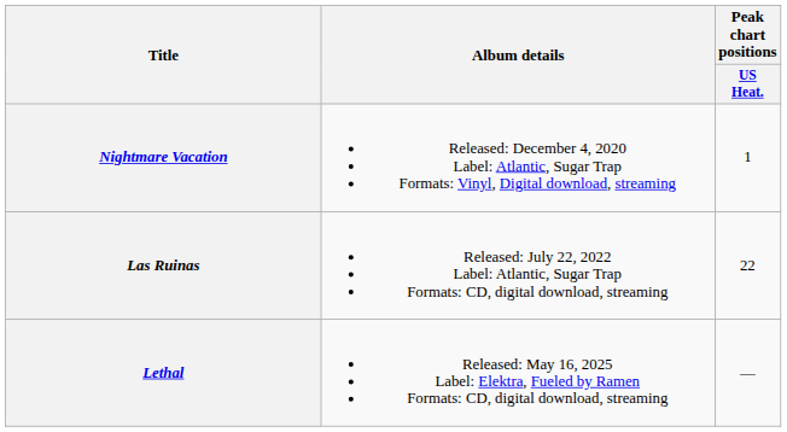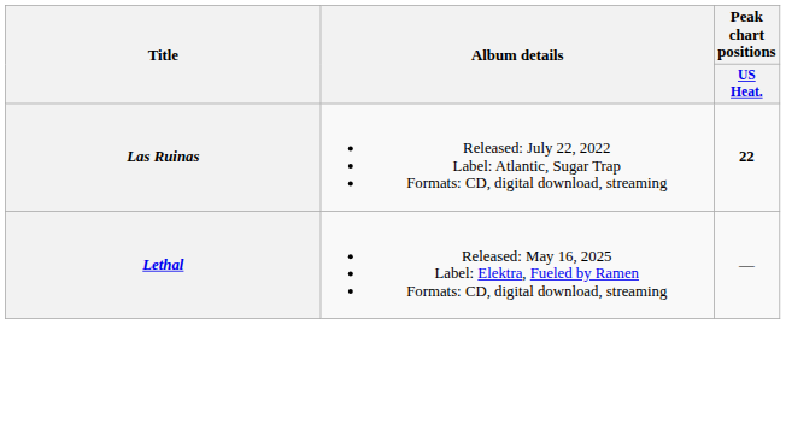- row: Nightmare Vacation | Released: December 4, 2020 Label: Atlantic, Sugar Trap Formats: Vinyl, Digital download, streaming | 1
Las Ruinas | Peak chart positions / US Heat.: normal -> bold
